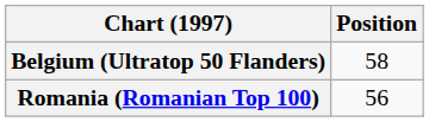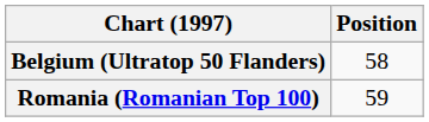Romania (Romanian Top 100) | Position: 56 -> 59
